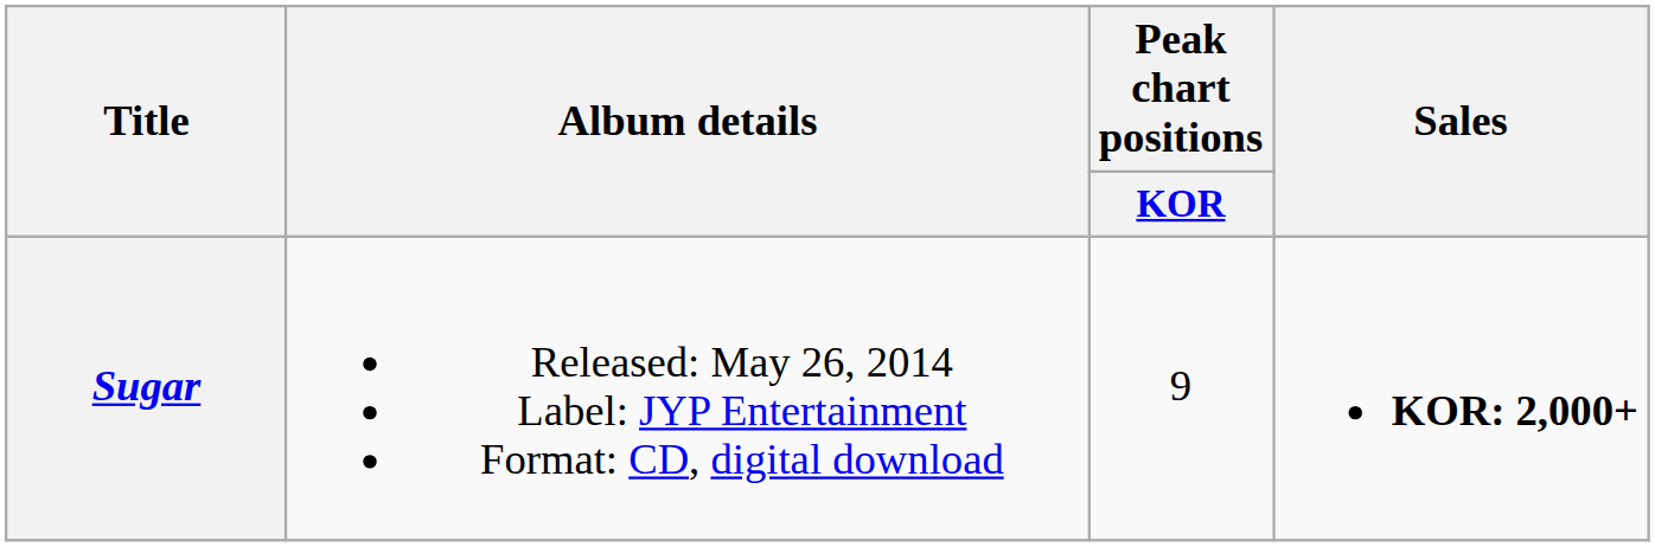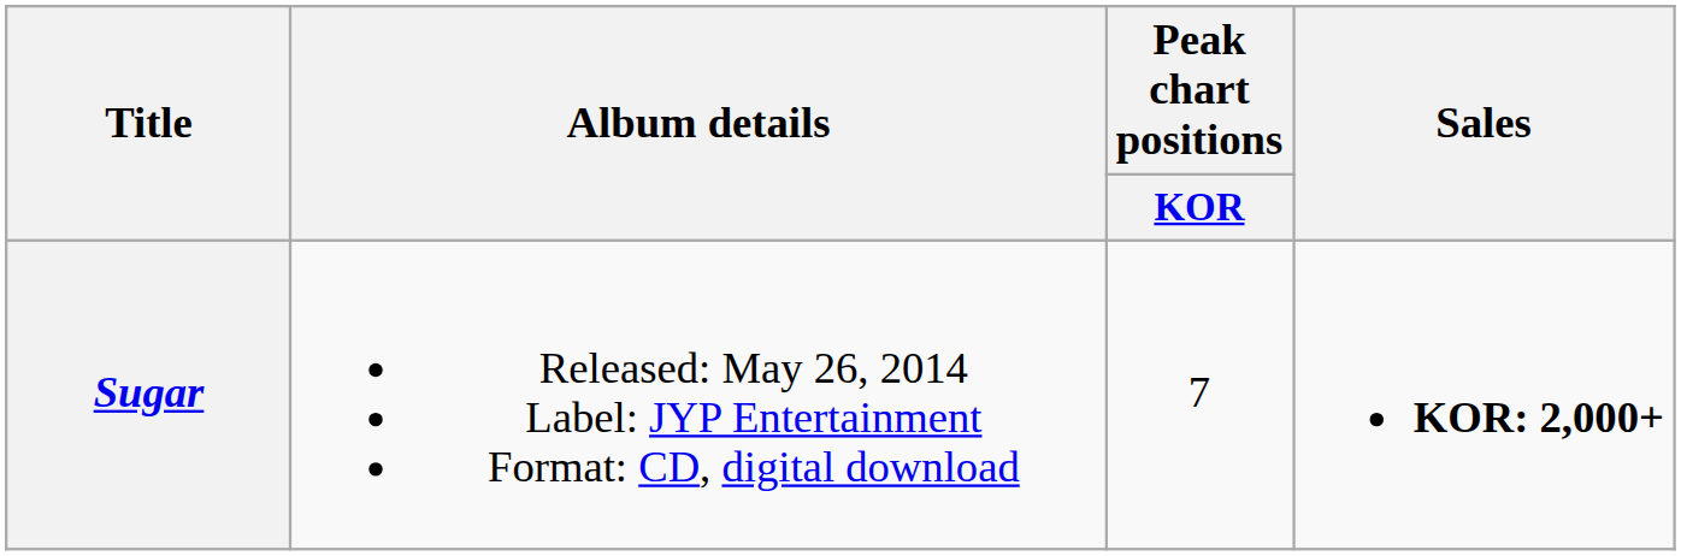Sugar | Peak chart positions / KOR: 9 -> 7
